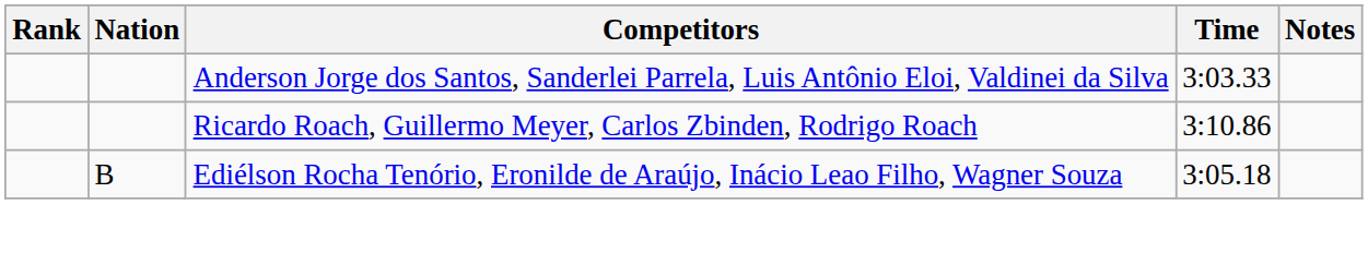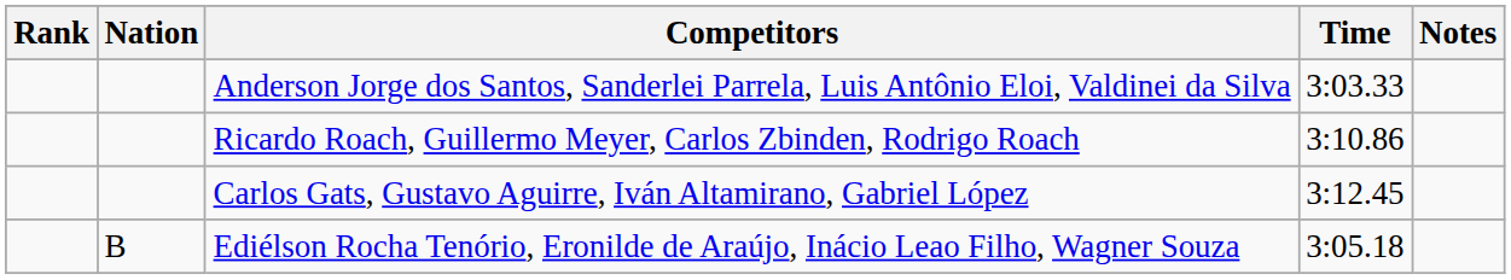+ row: Carlos Gats, Gustavo Aguirre, Iván Altamirano, Gabriel López | 3:12.45
